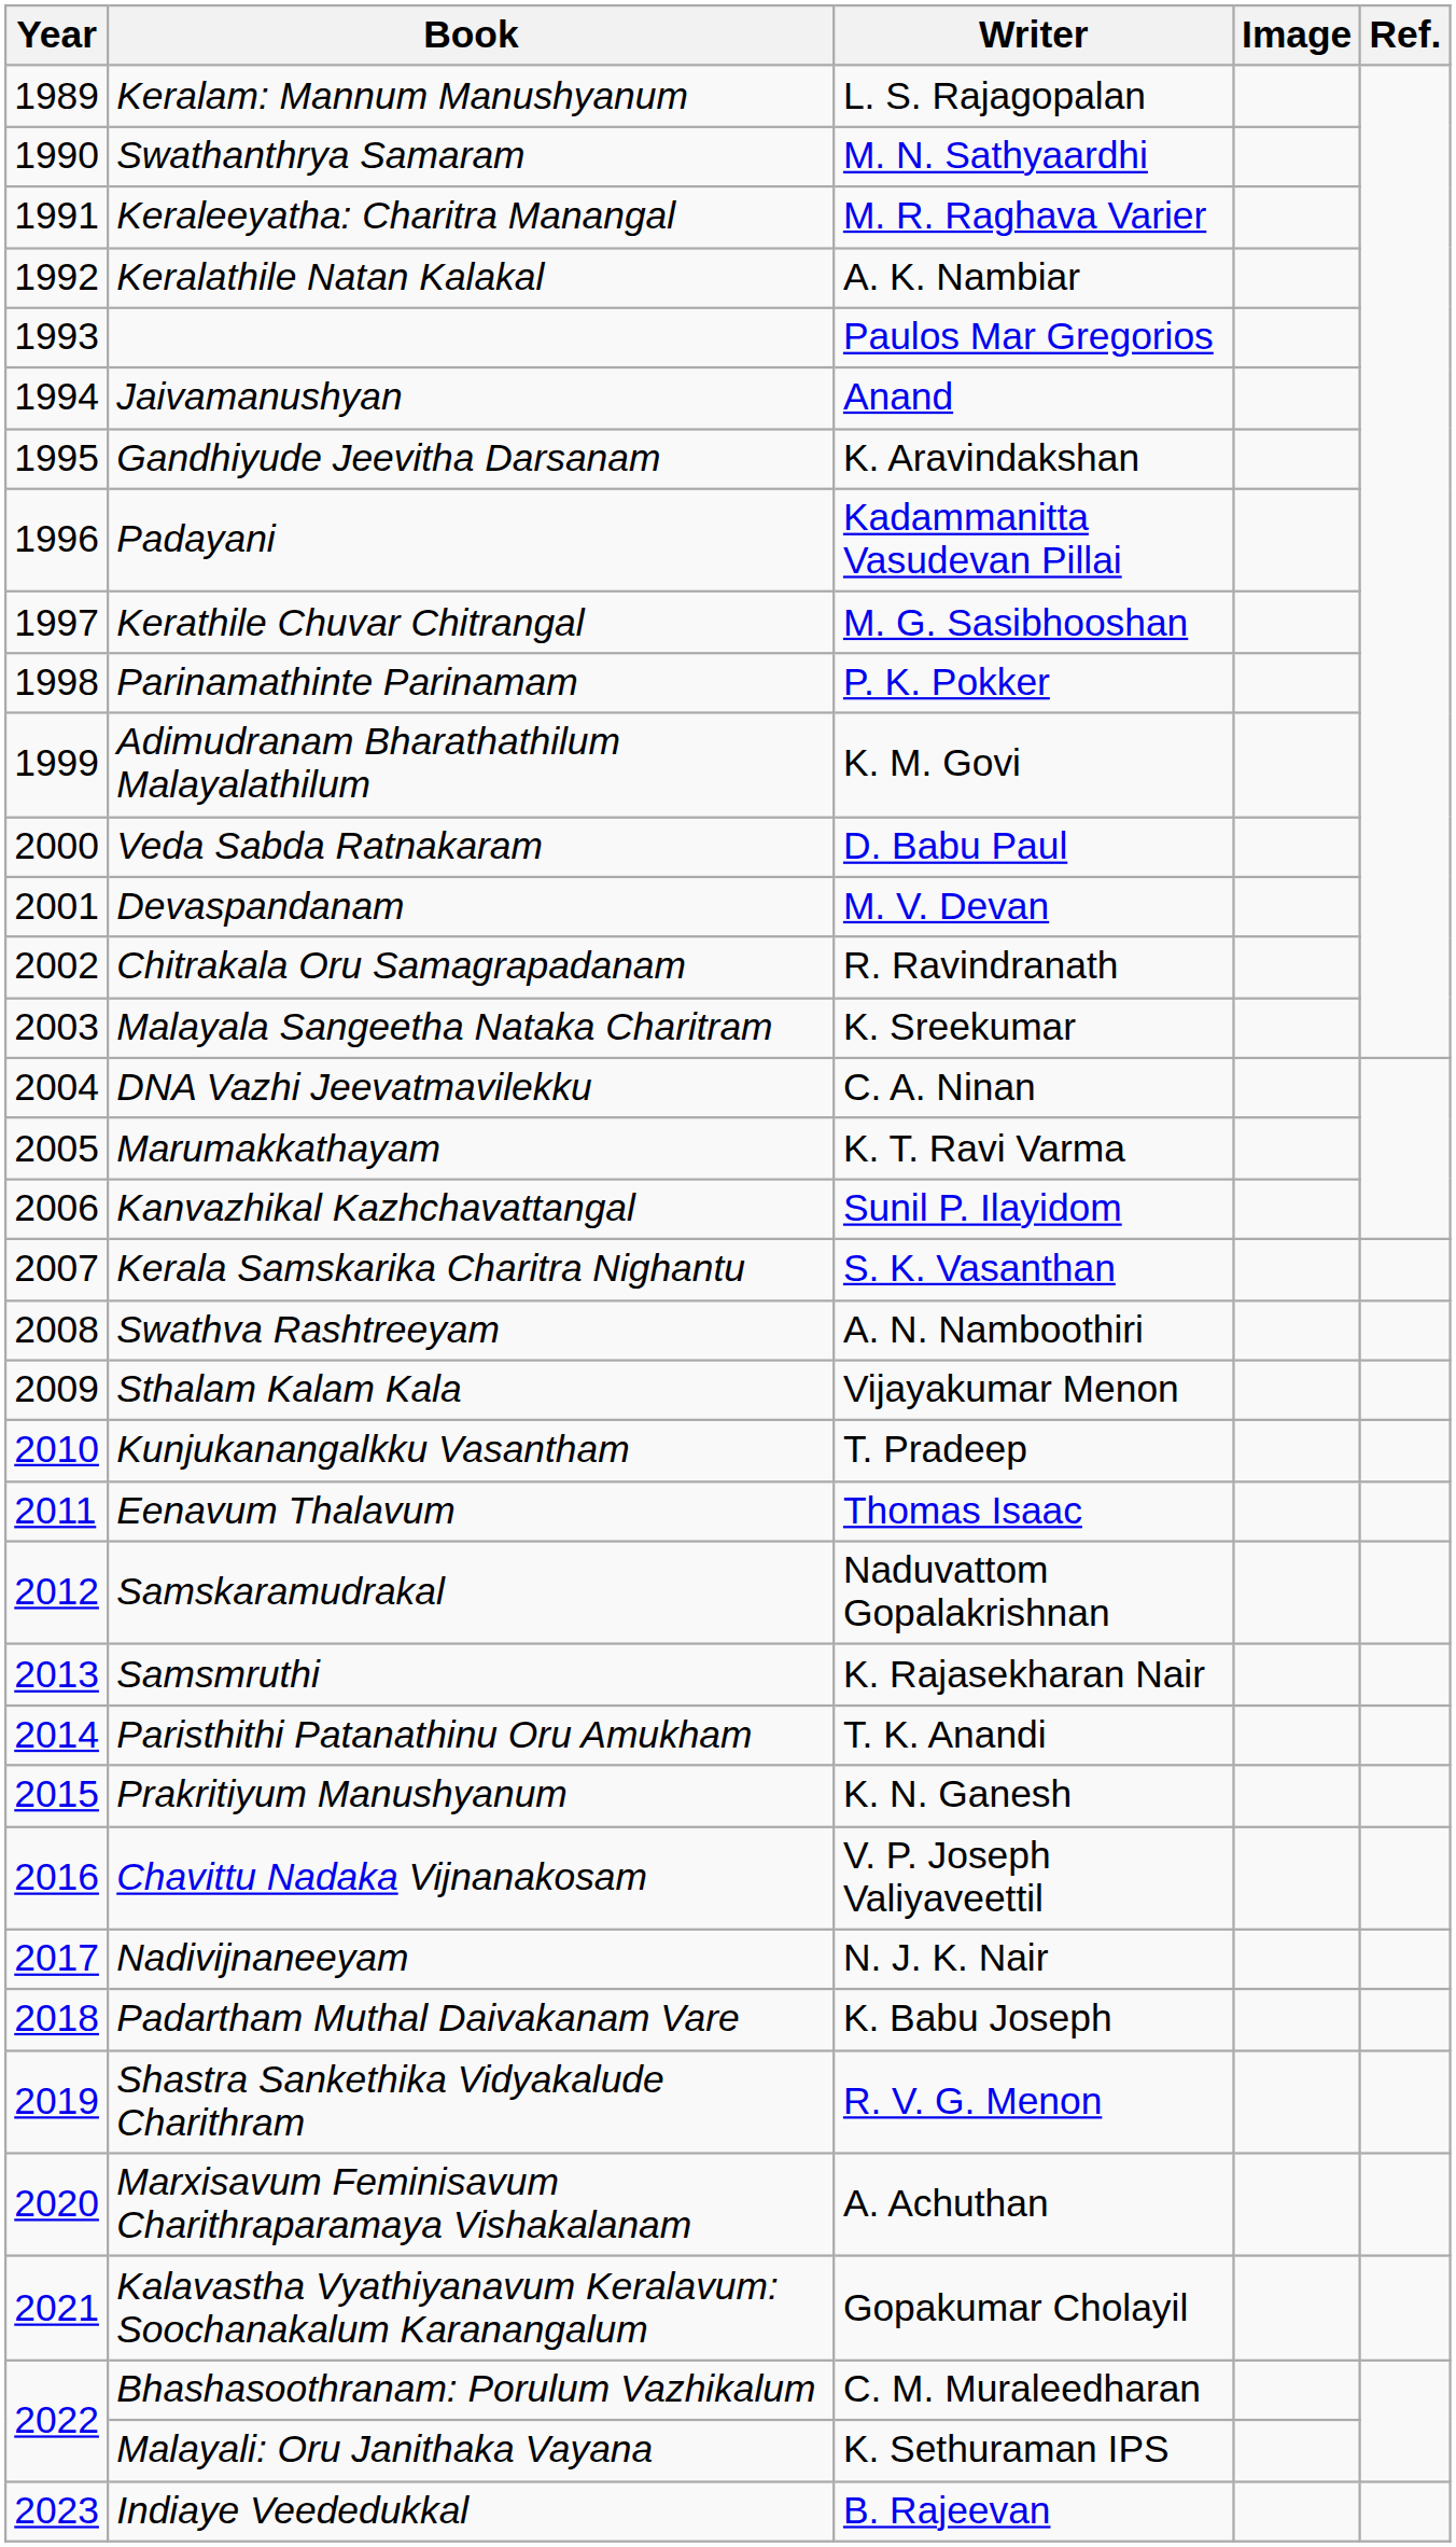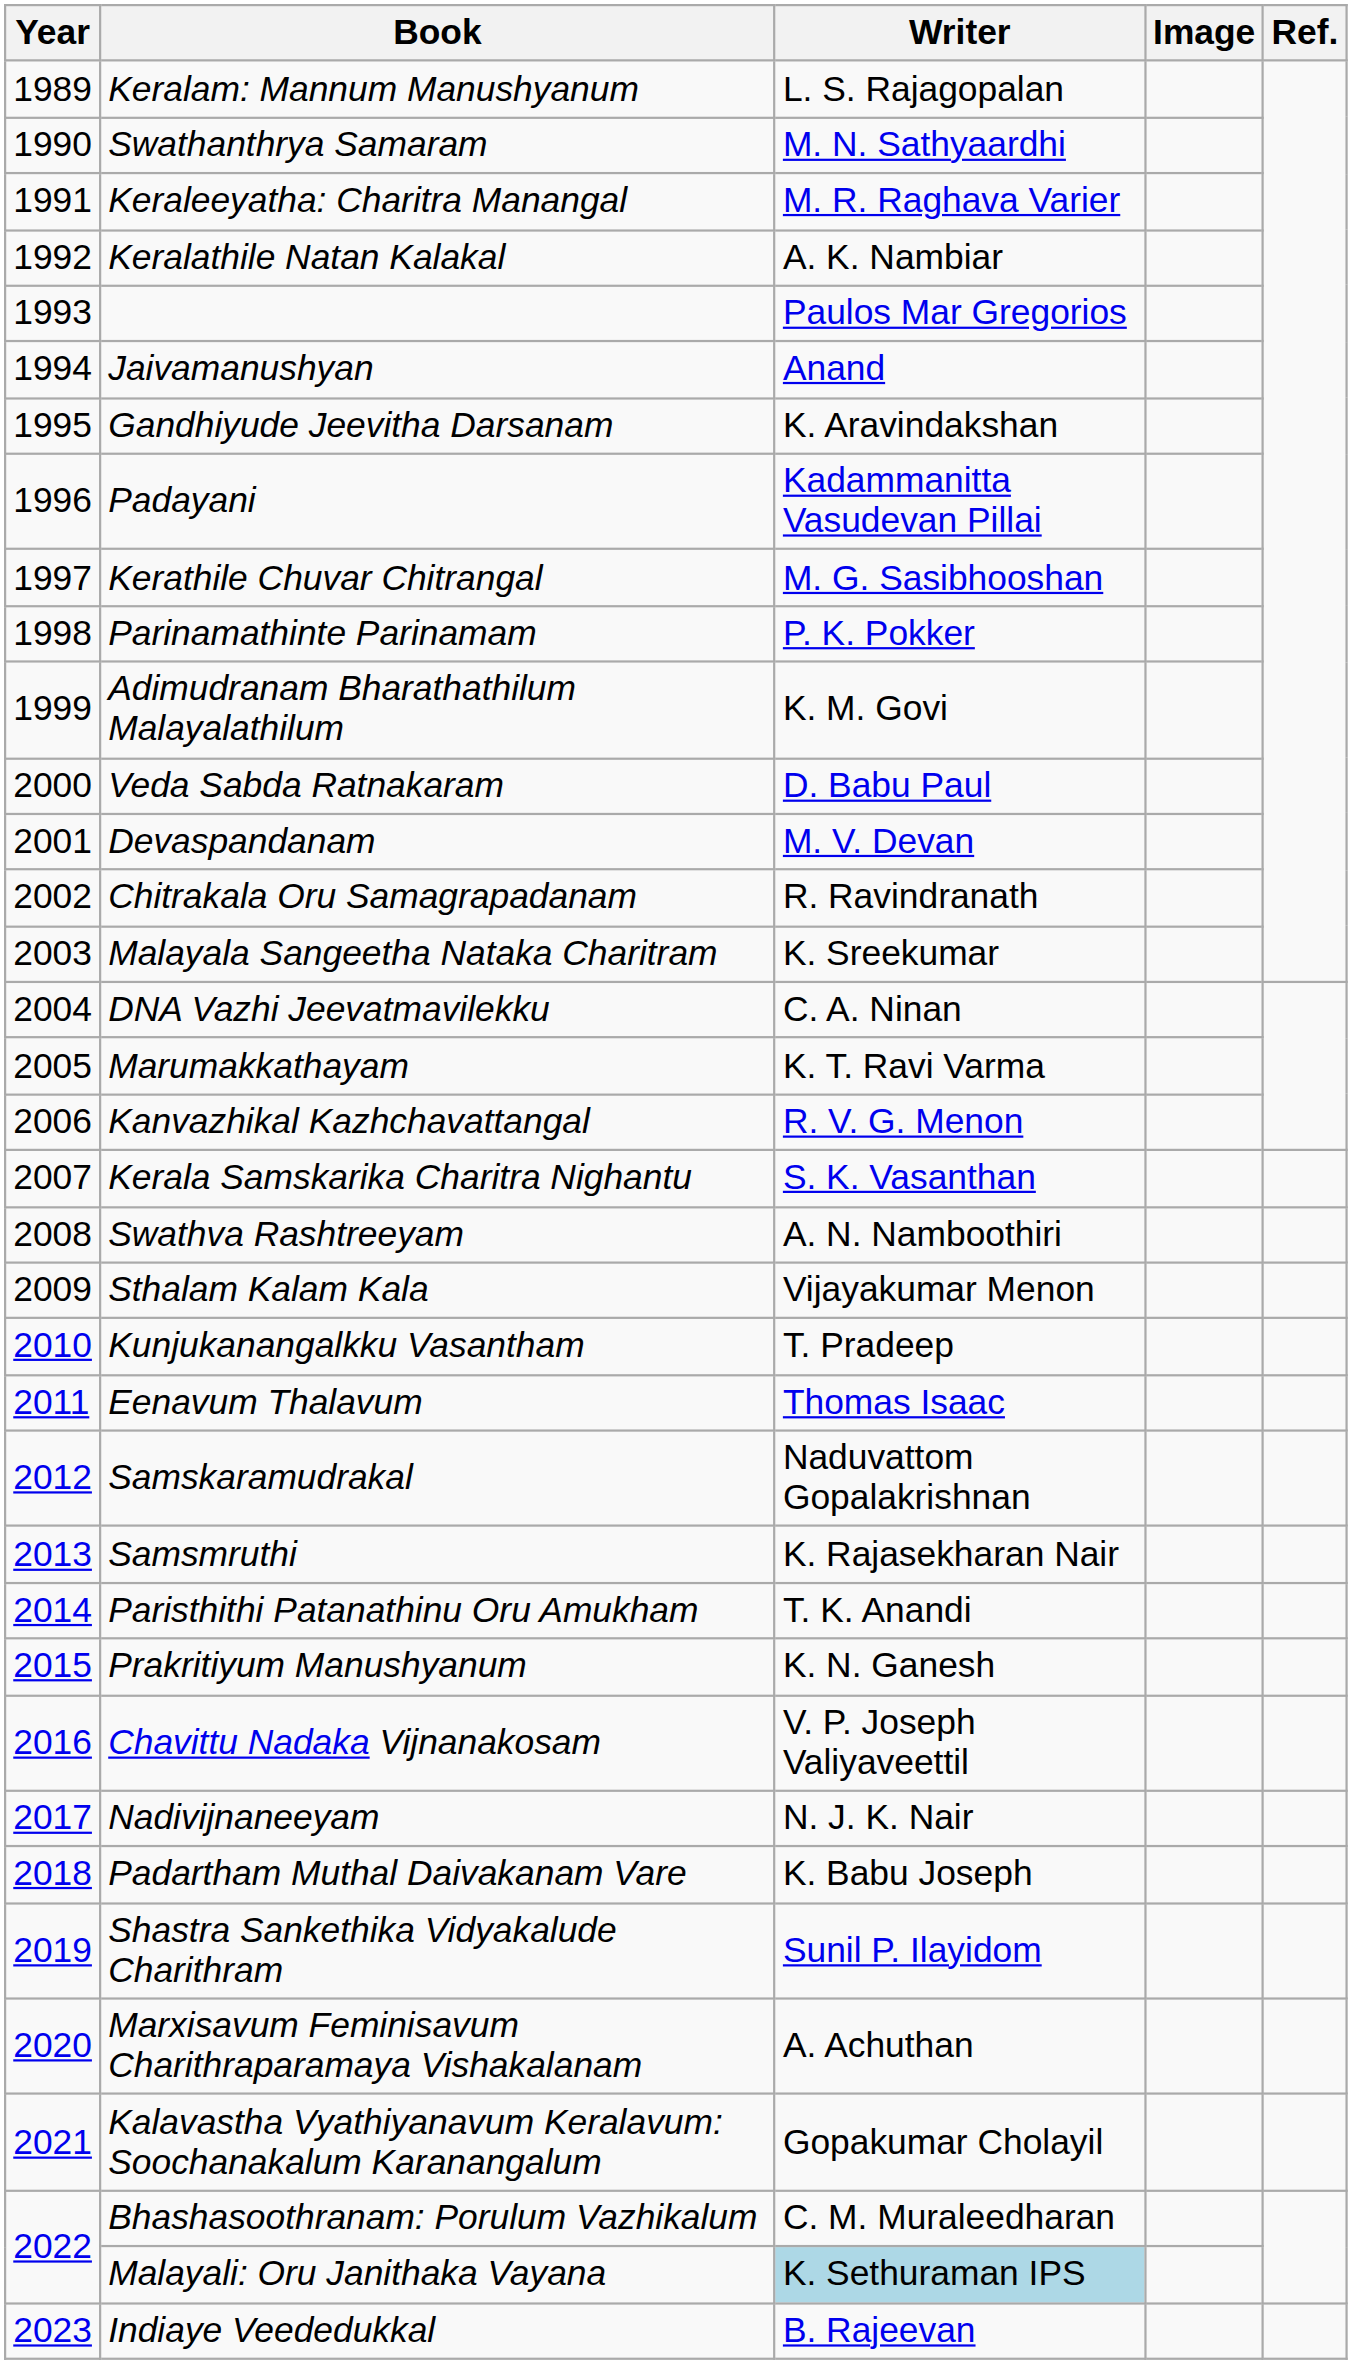Kanvazhikal Kazhchavattangal | Writer: Sunil P. Ilayidom -> R. V. G. Menon
Shastra Sankethika Vidyakalude Charithram | Writer: R. V. G. Menon -> Sunil P. Ilayidom
Malayali: Oru Janithaka Vayana | Writer: no background -> lightblue background
